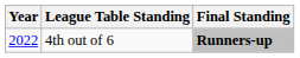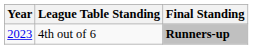4th out of 6 | Year: 2022 -> 2023
